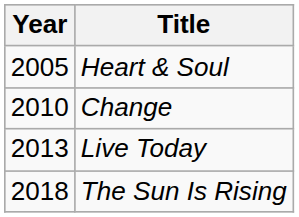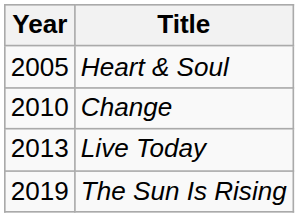The Sun Is Rising | Year: 2018 -> 2019
